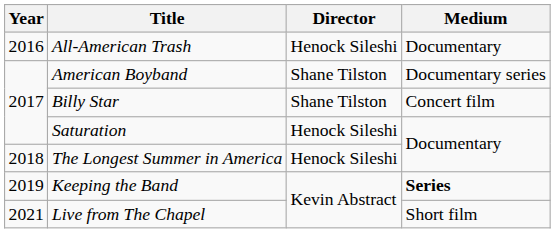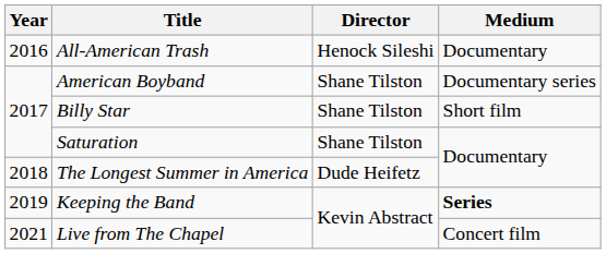Billy Star | Medium: Concert film -> Short film
Saturation | Director: Henock Sileshi -> Shane Tilston
The Longest Summer in America | Director: Henock Sileshi -> Dude Heifetz
Live from The Chapel | Medium: Short film -> Concert film
